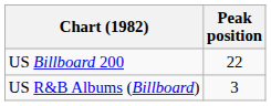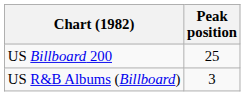US Billboard 200 | Peak position: 22 -> 25
